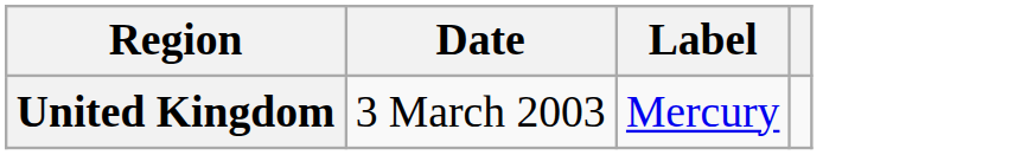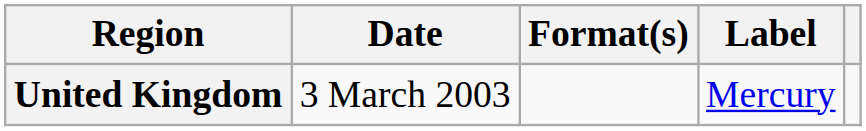+ column: Format(s)
